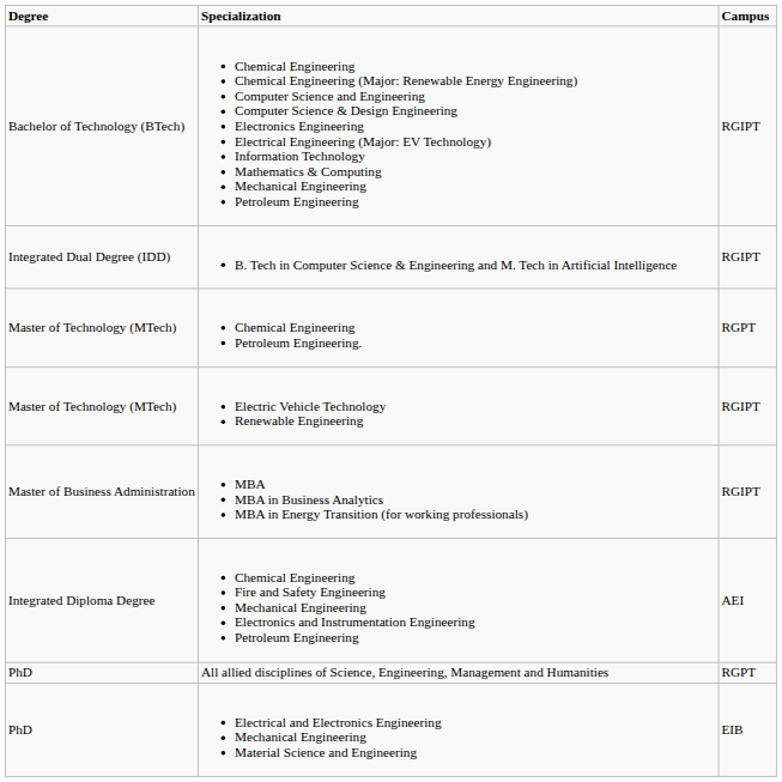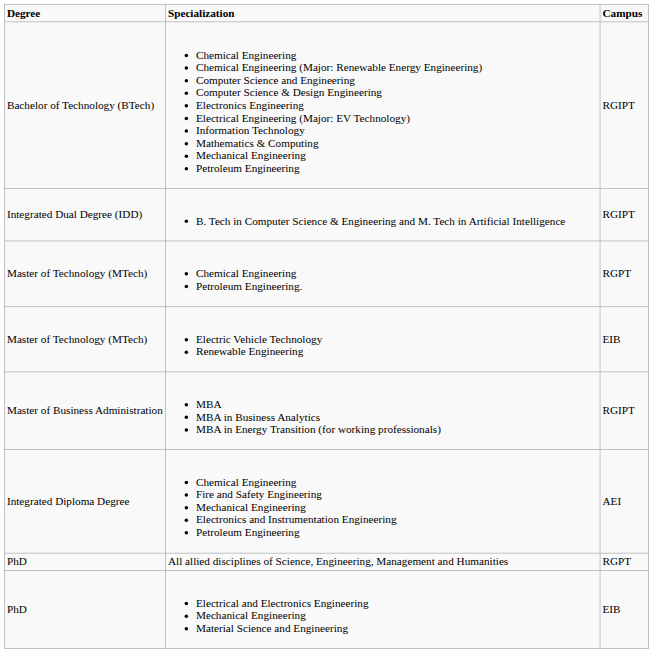Electric Vehicle Technology Renewable Engineering | Campus: RGIPT -> EIB
